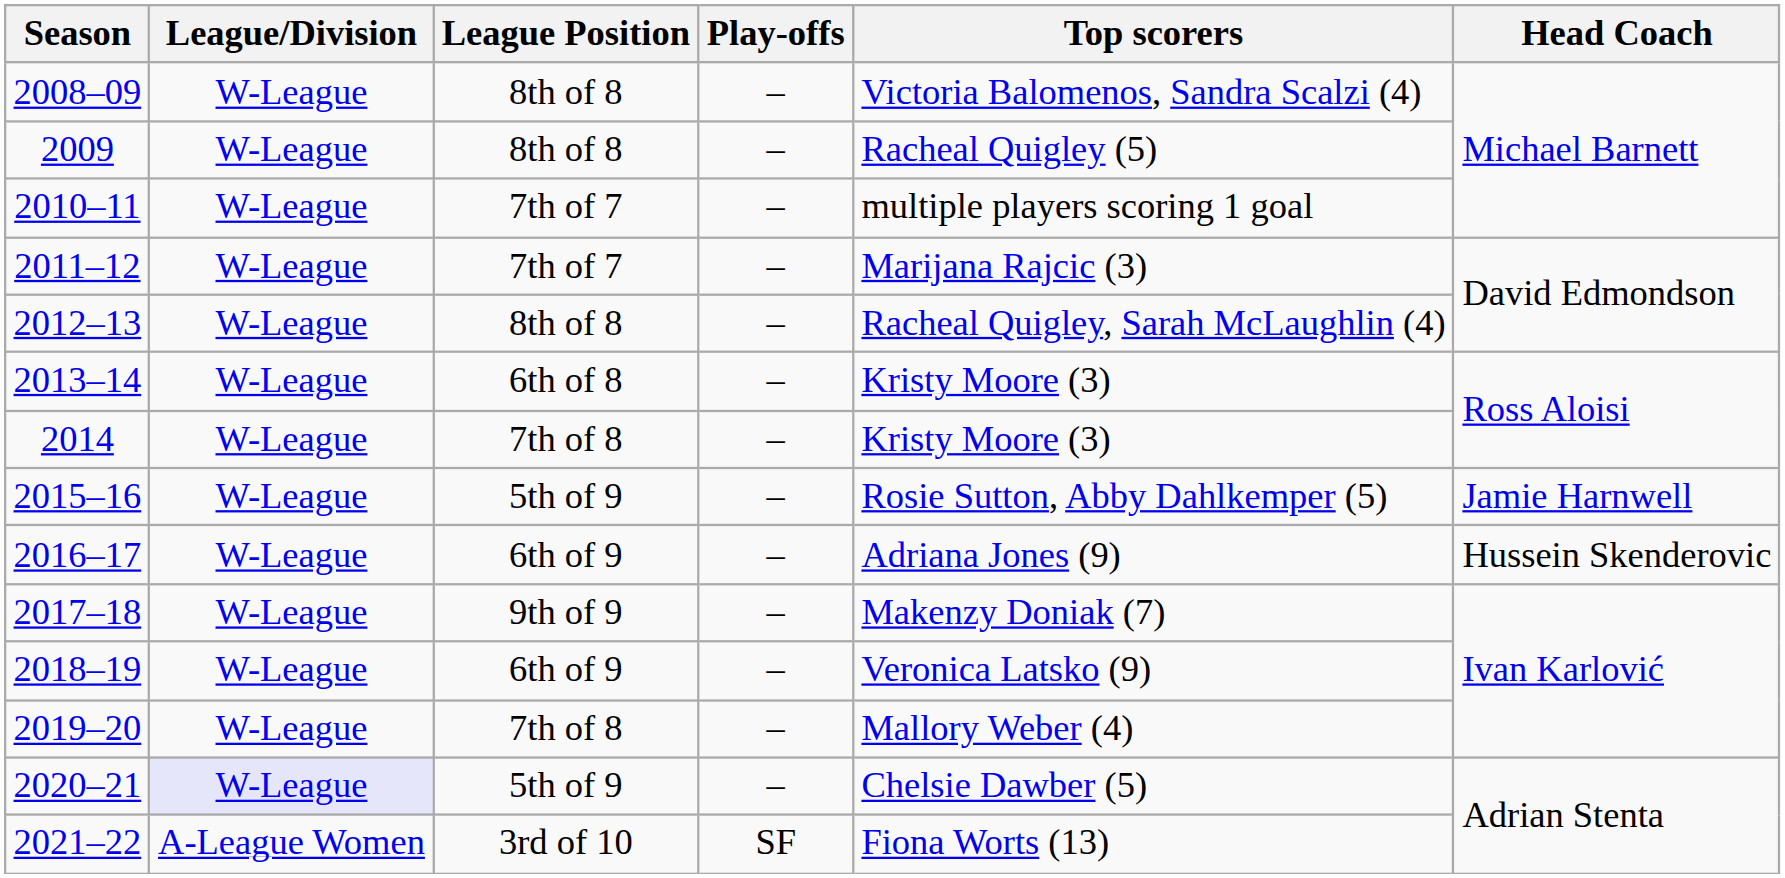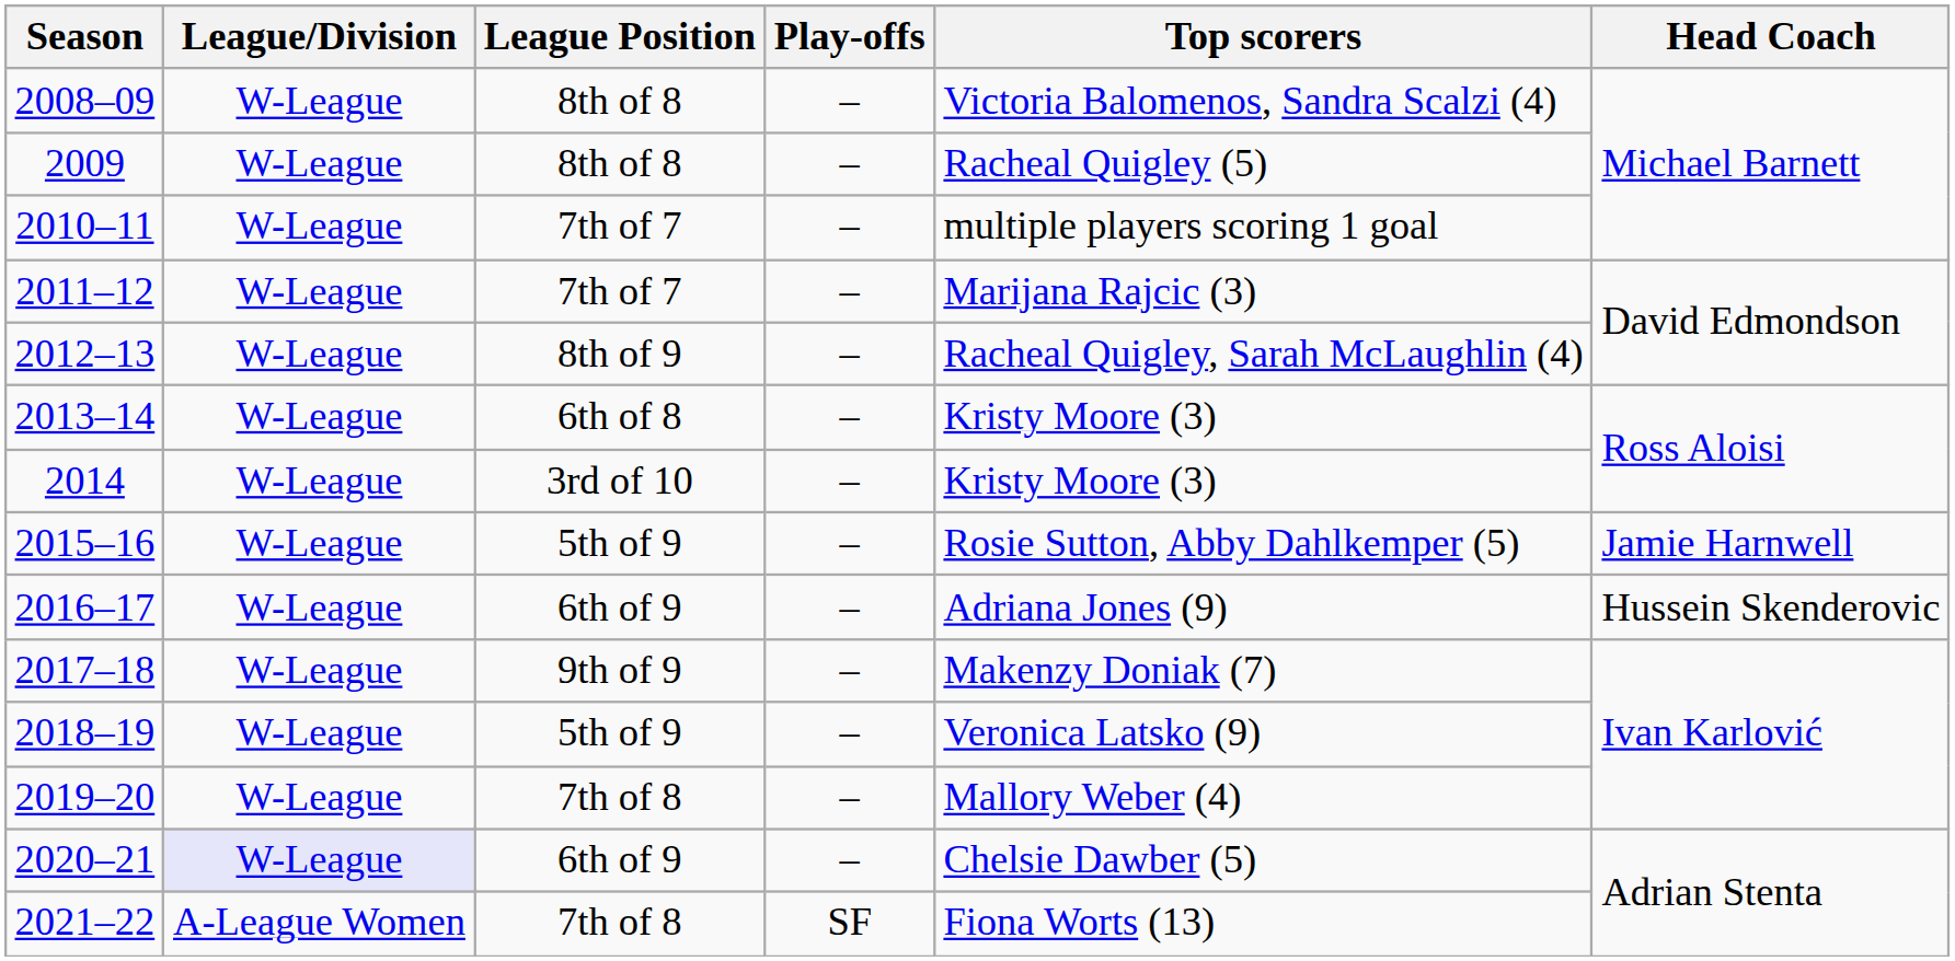2012–13 | League Position: 8th of 8 -> 8th of 9
2014 | League Position: 7th of 8 -> 3rd of 10
2018–19 | League Position: 6th of 9 -> 5th of 9
2020–21 | League Position: 5th of 9 -> 6th of 9
2021–22 | League Position: 3rd of 10 -> 7th of 8
